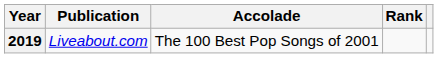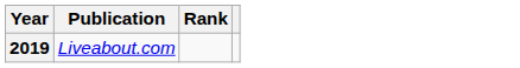- column: Accolade | The 100 Best Pop Songs of 2001
